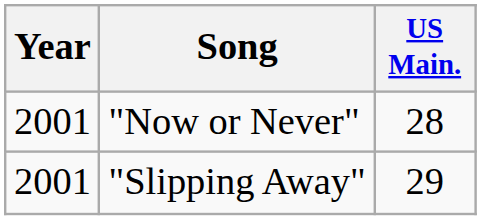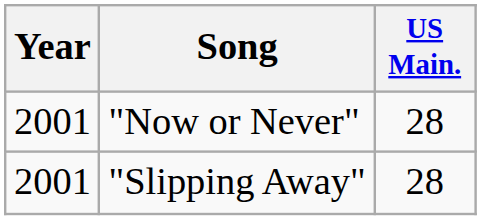"Slipping Away" | US Main.: 29 -> 28
